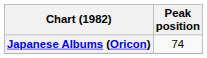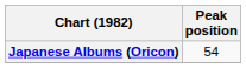Japanese Albums (Oricon) | Peak position: 74 -> 54
